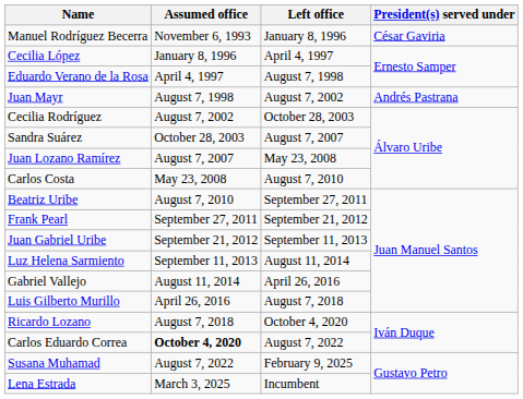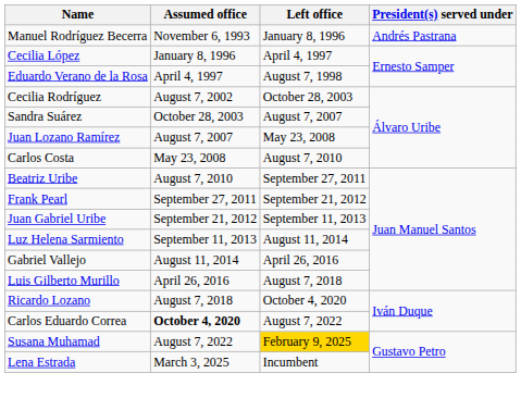Manuel Rodríguez Becerra | President(s) served under: César Gaviria -> Andrés Pastrana
- row: Juan Mayr | August 7, 1998 | August 7, 2002 | Andrés Pastrana
Susana Muhamad | Left office: no background -> gold background
